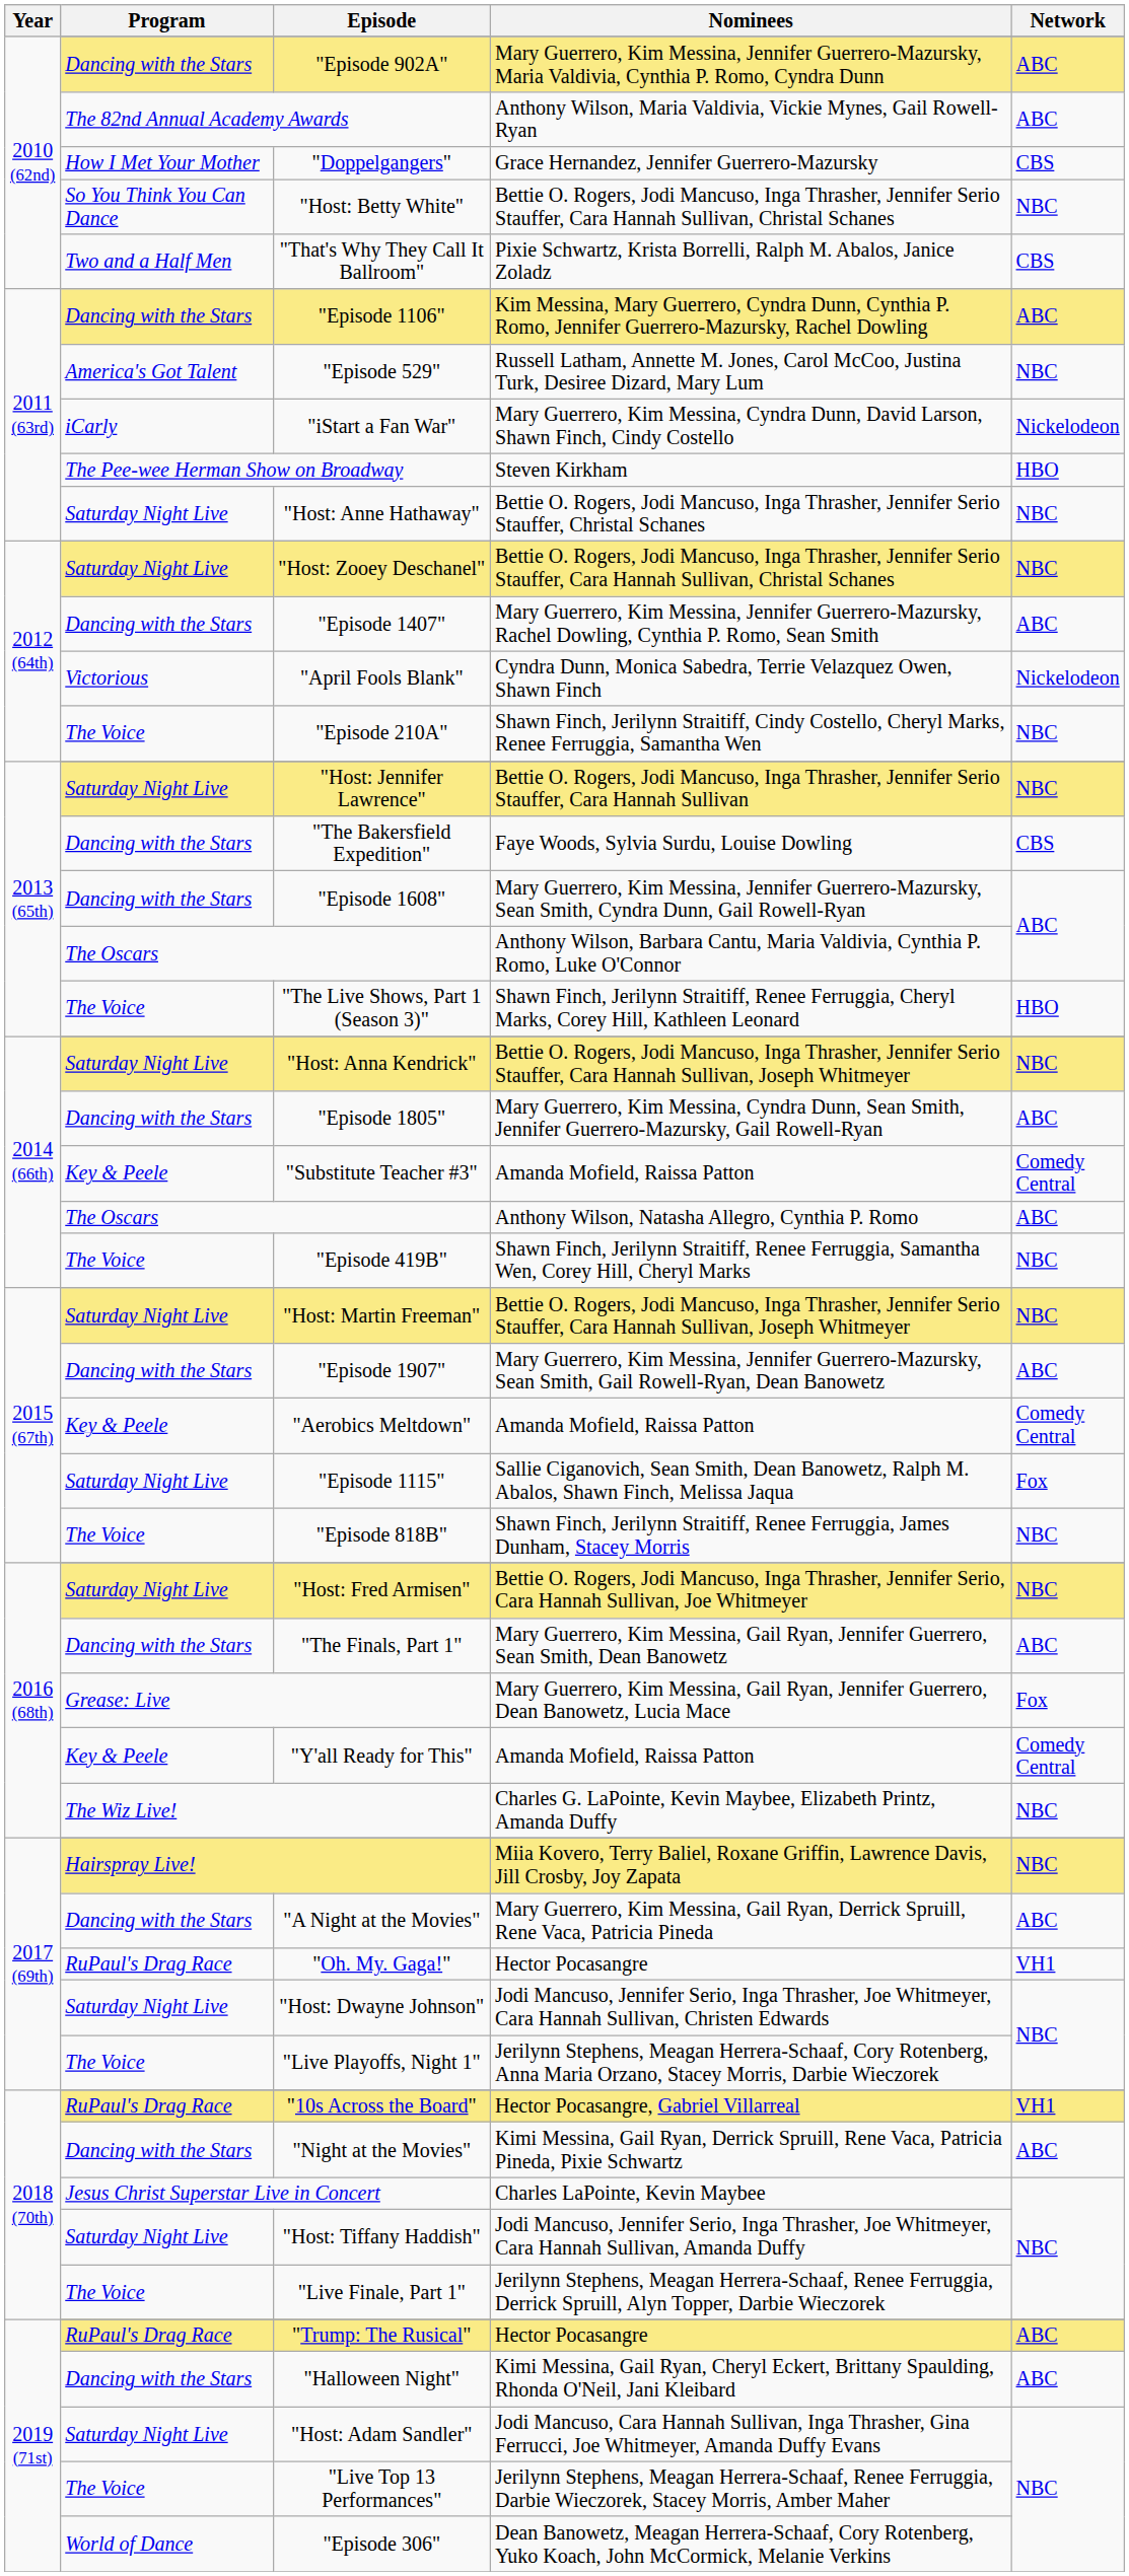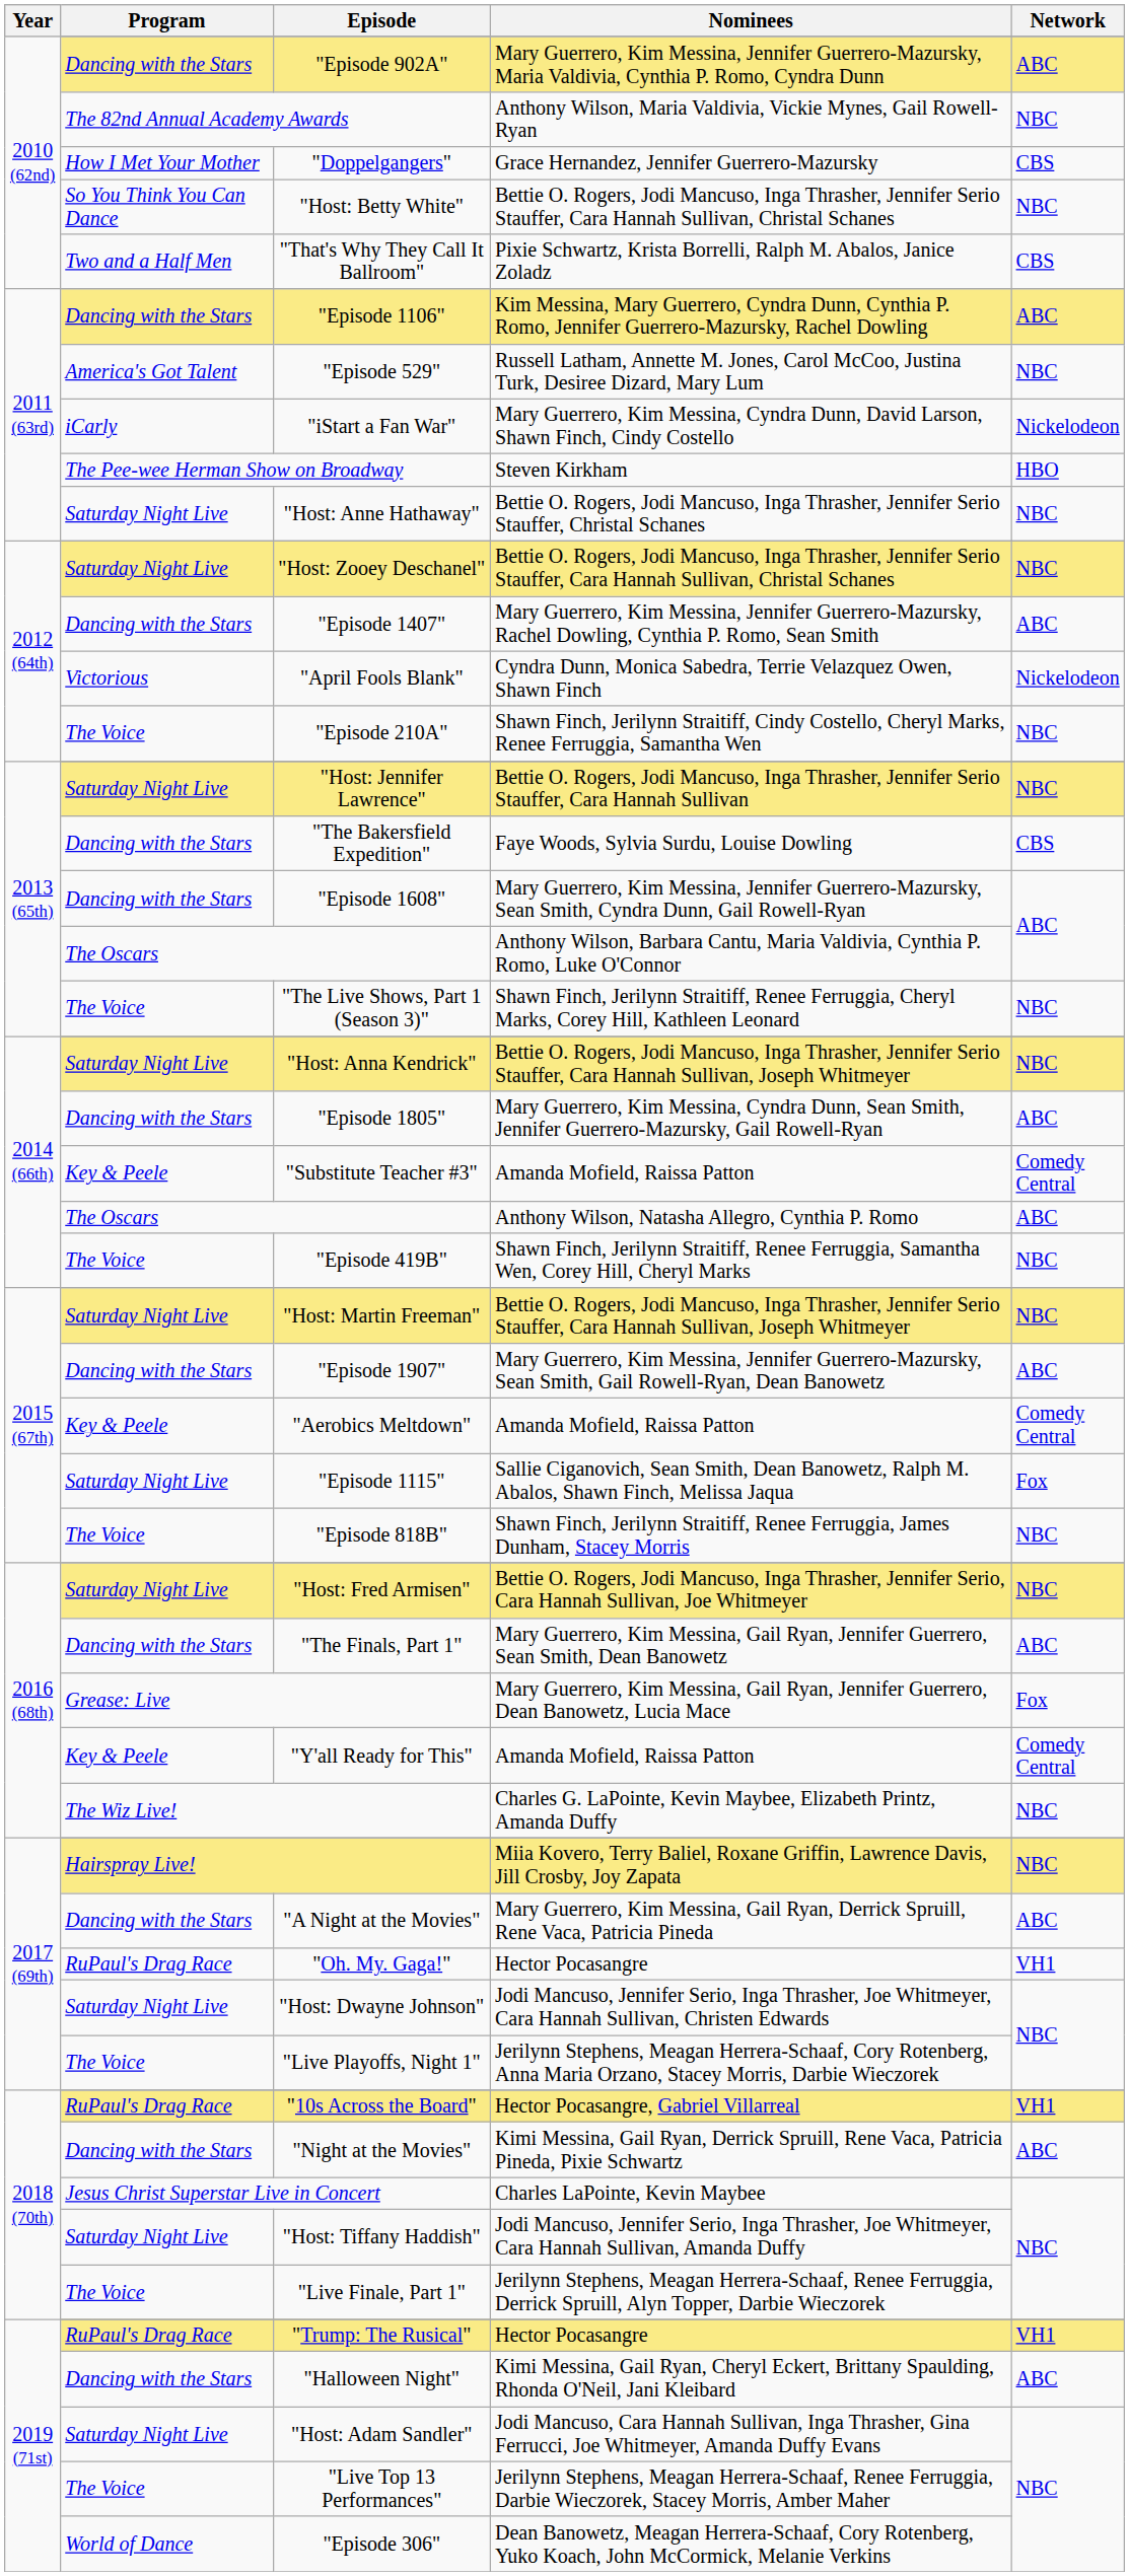The 82nd Annual Academy Awards | Network: ABC -> NBC
"The Live Shows, Part 1 (Season 3)" | Network: HBO -> NBC
"Trump: The Rusical" | Network: ABC -> VH1
